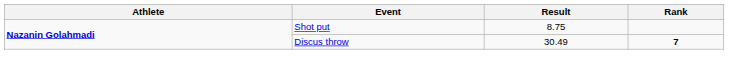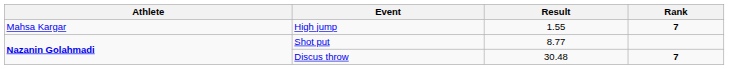+ row: Mahsa Kargar | High jump | 1.55 | 7
Shot put | Result: 8.75 -> 8.77
Discus throw | Result: 30.49 -> 30.48
